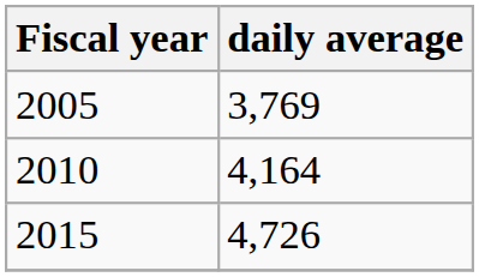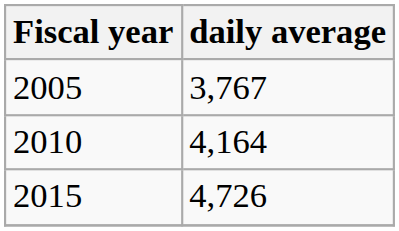2005 | daily average: 3,769 -> 3,767
